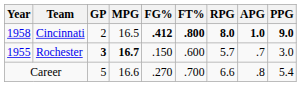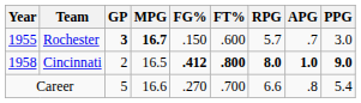rows swapped: Rochester <-> Cincinnati
